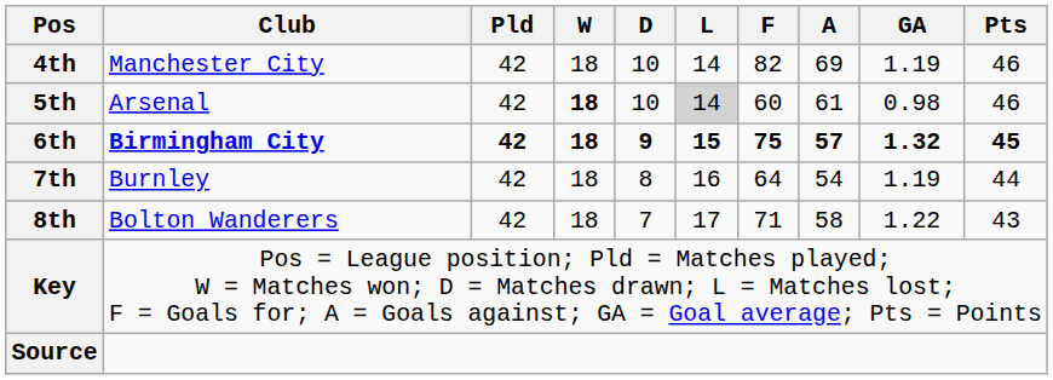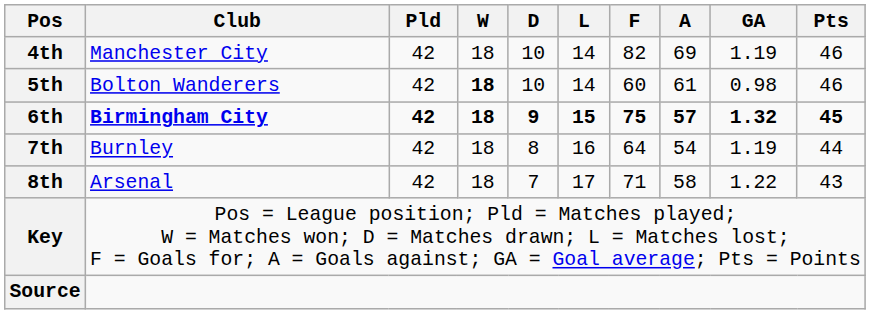5th | Club: Arsenal -> Bolton Wanderers
5th | L: lightgrey background -> no background
8th | Club: Bolton Wanderers -> Arsenal
